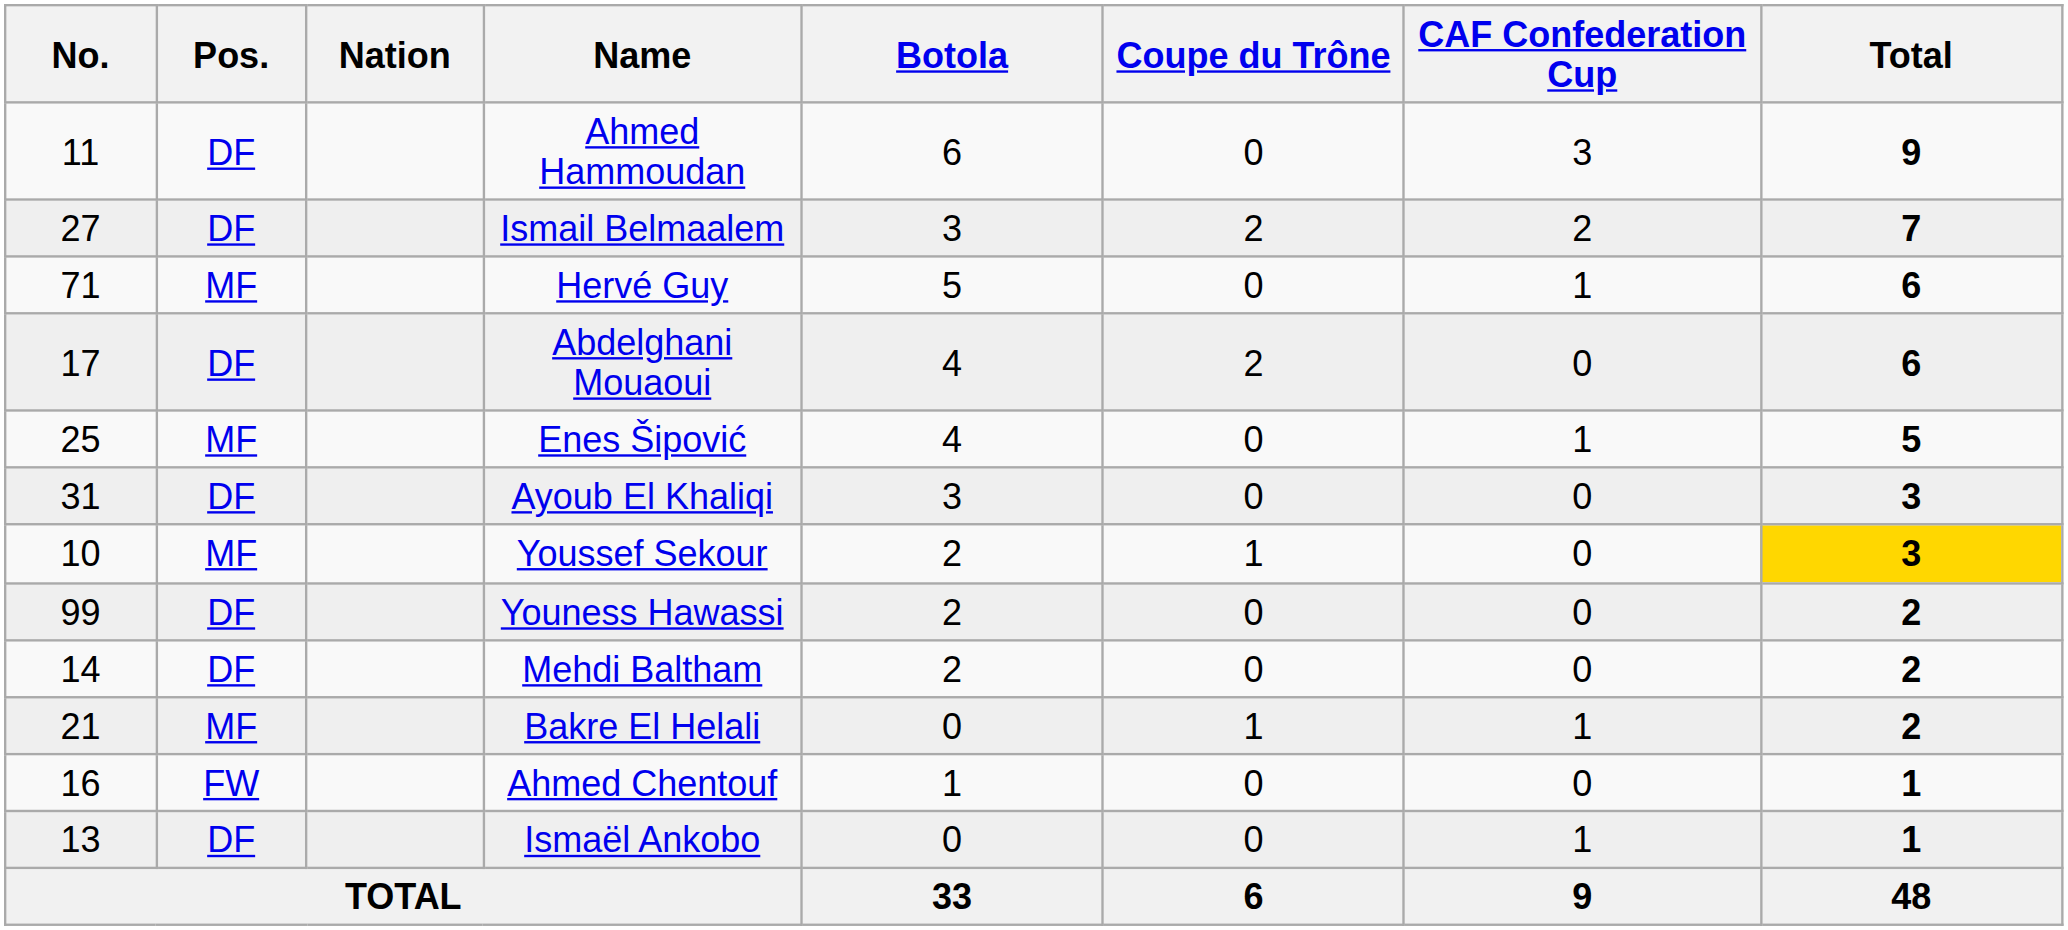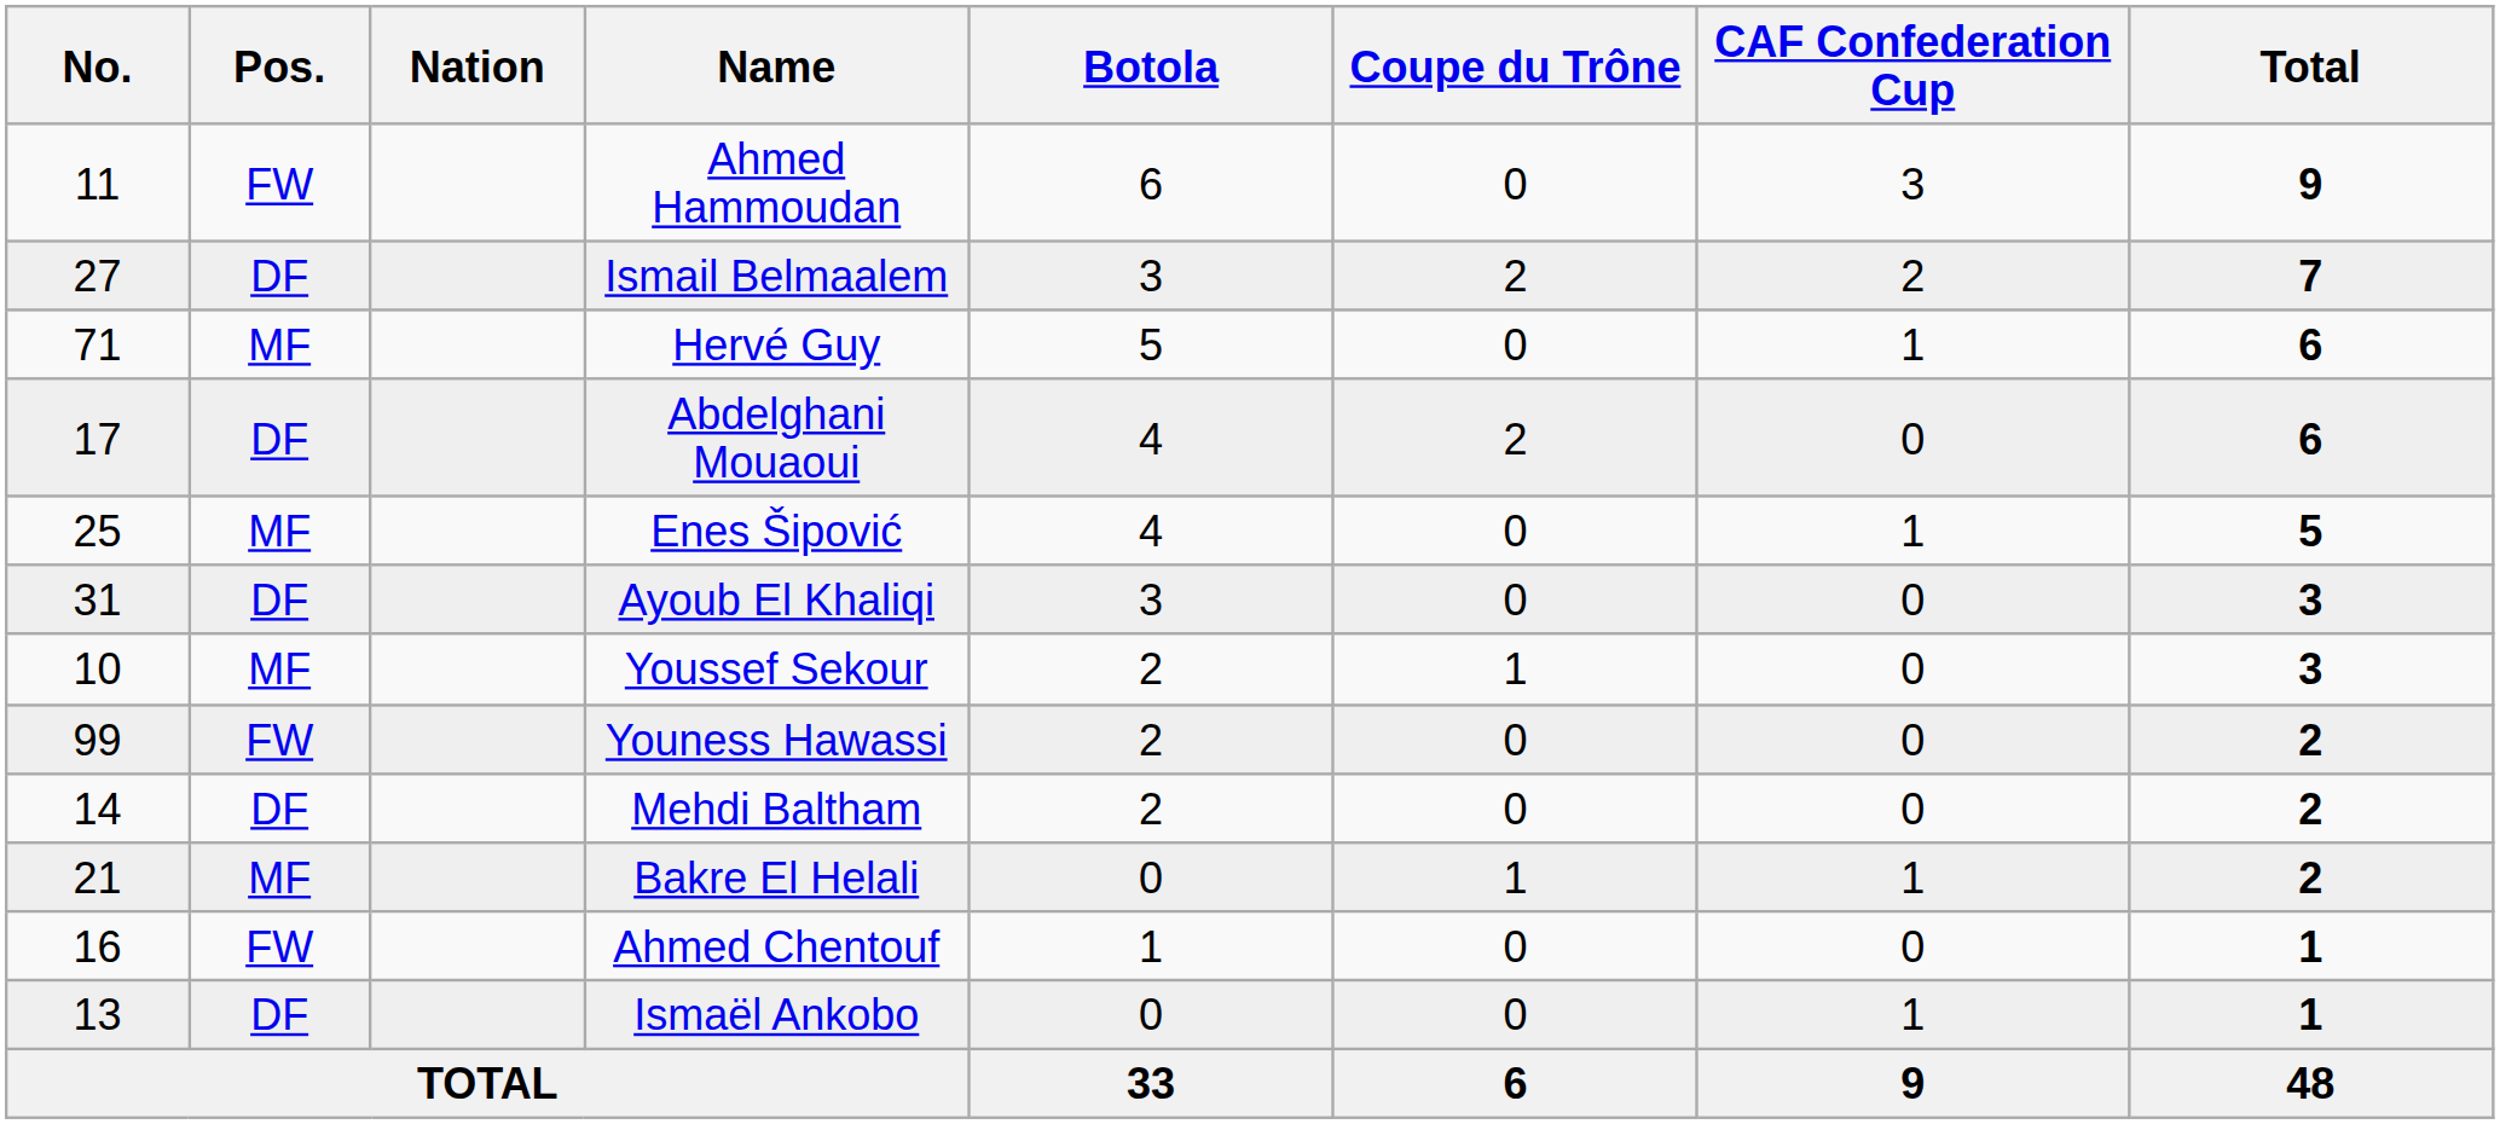Ahmed Hammoudan | Pos.: DF -> FW
Youssef Sekour | Total: gold background -> no background
Youness Hawassi | Pos.: DF -> FW
